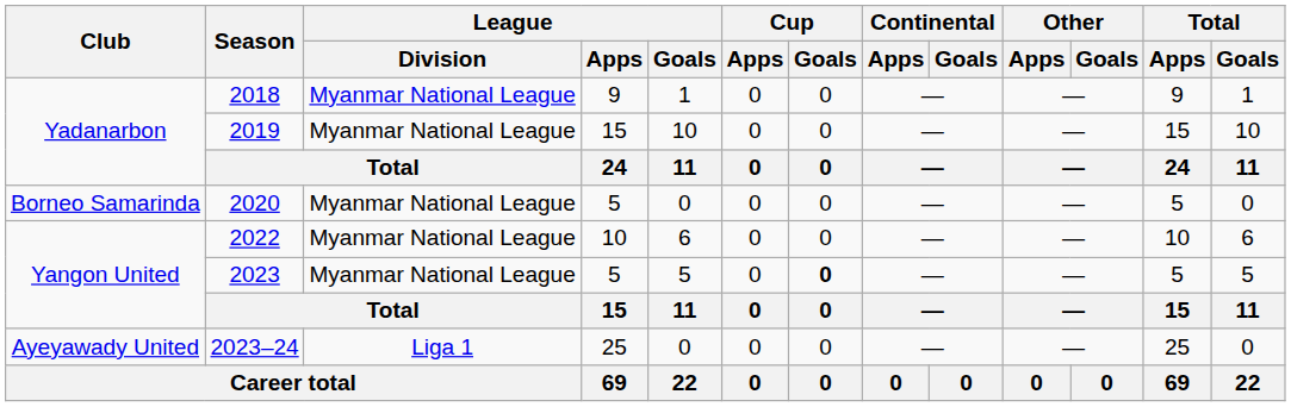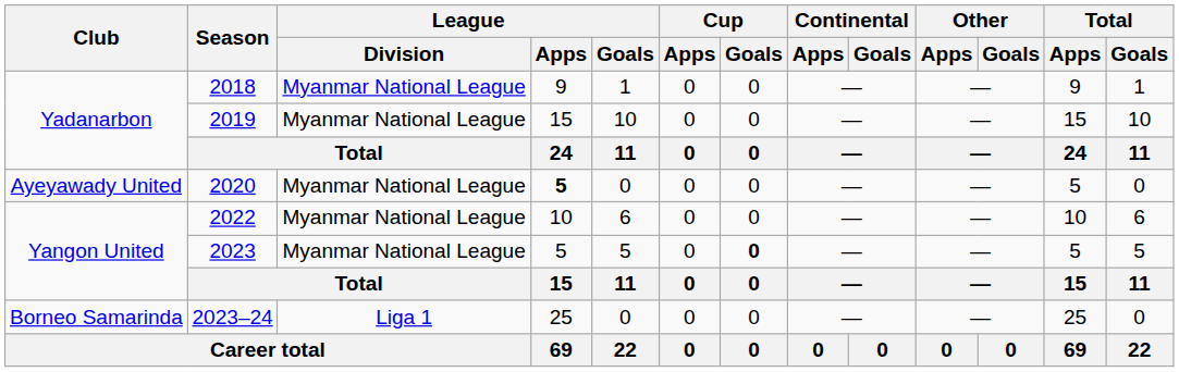2020 | Club: Borneo Samarinda -> Ayeyawady United
2020 | League / Apps: normal -> bold
2023–24 | Club: Ayeyawady United -> Borneo Samarinda
